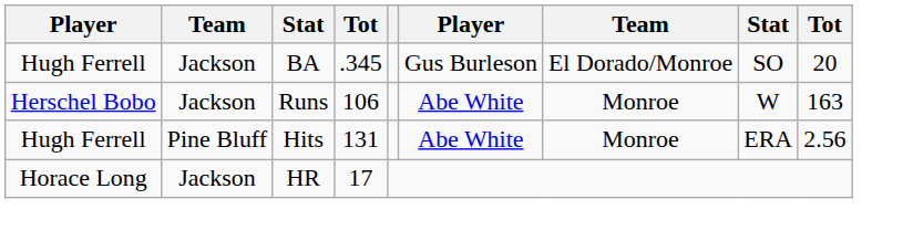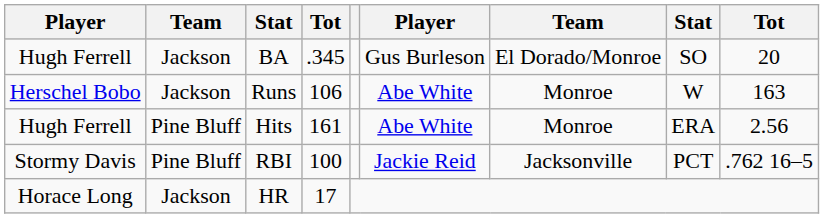Hits | column 4: 131 -> 161
+ row: Stormy Davis | Pine Bluff | RBI | 100 | Jackie Reid | Jacksonville | PCT | .762 16–5
